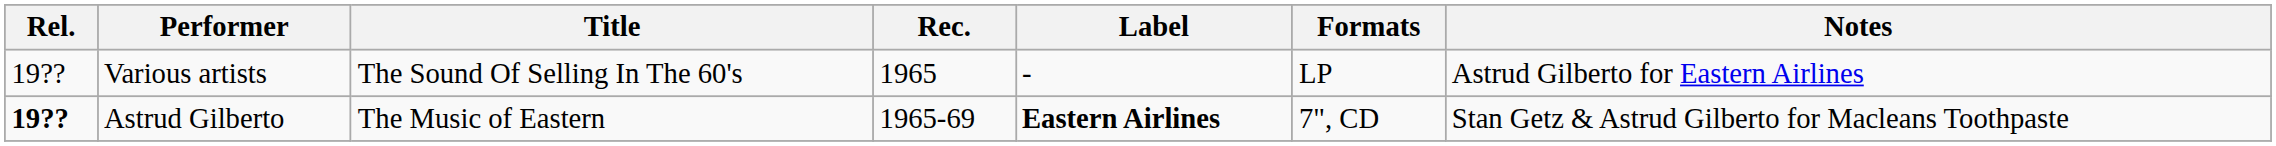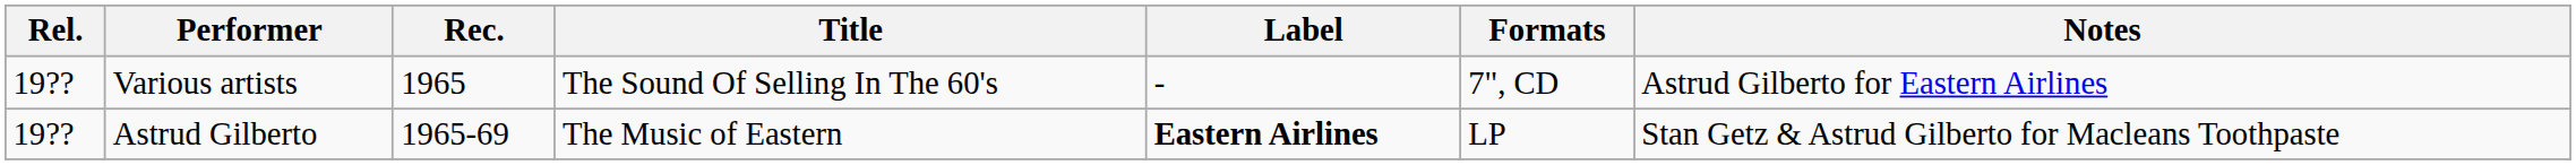columns swapped: Title <-> Rec.
Various artists | Formats: LP -> 7", CD
Astrud Gilberto | Rel.: bold -> normal
Astrud Gilberto | Formats: 7", CD -> LP
